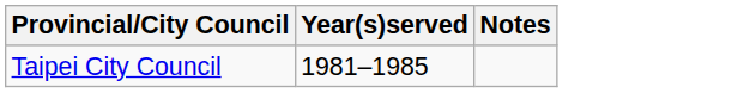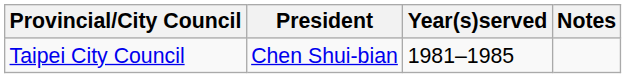+ column: President | Chen Shui-bian
